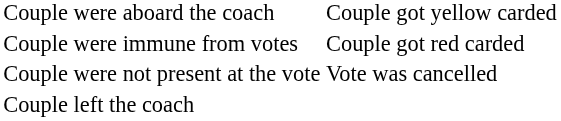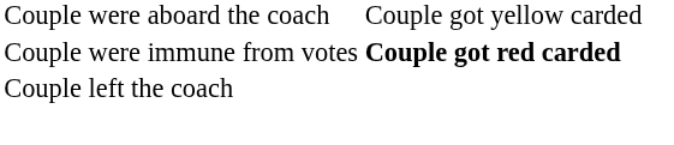Couple were immune from votes | column 2: normal -> bold
- row: Couple were not present at the vote | Vote was cancelled
